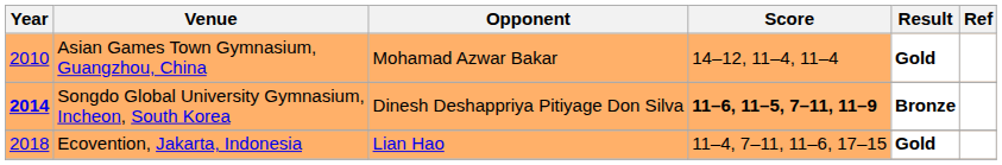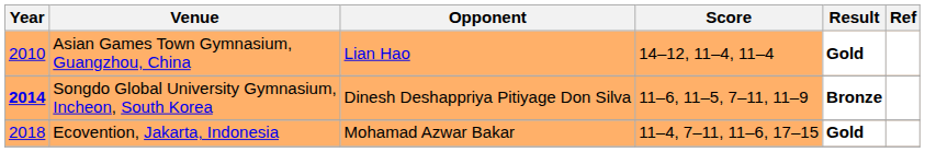Asian Games Town Gymnasium, Guangzhou, China | Opponent: Mohamad Azwar Bakar -> Lian Hao
Songdo Global University Gymnasium, Incheon, South Korea | Score: bold -> normal
Ecovention, Jakarta, Indonesia | Opponent: Lian Hao -> Mohamad Azwar Bakar
